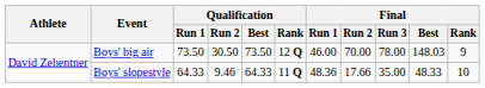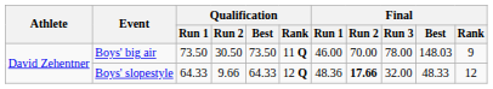Boys' big air | Qualification / Rank: 12 Q -> 11 Q
Boys' slopestyle | Qualification / Run 2: 9.46 -> 9.66
Boys' slopestyle | Qualification / Rank: 11 Q -> 12 Q
Boys' slopestyle | Final / Run 2: normal -> bold
Boys' slopestyle | Final / Run 3: 35.00 -> 32.00
Boys' slopestyle | Final / Rank: 10 -> 12
